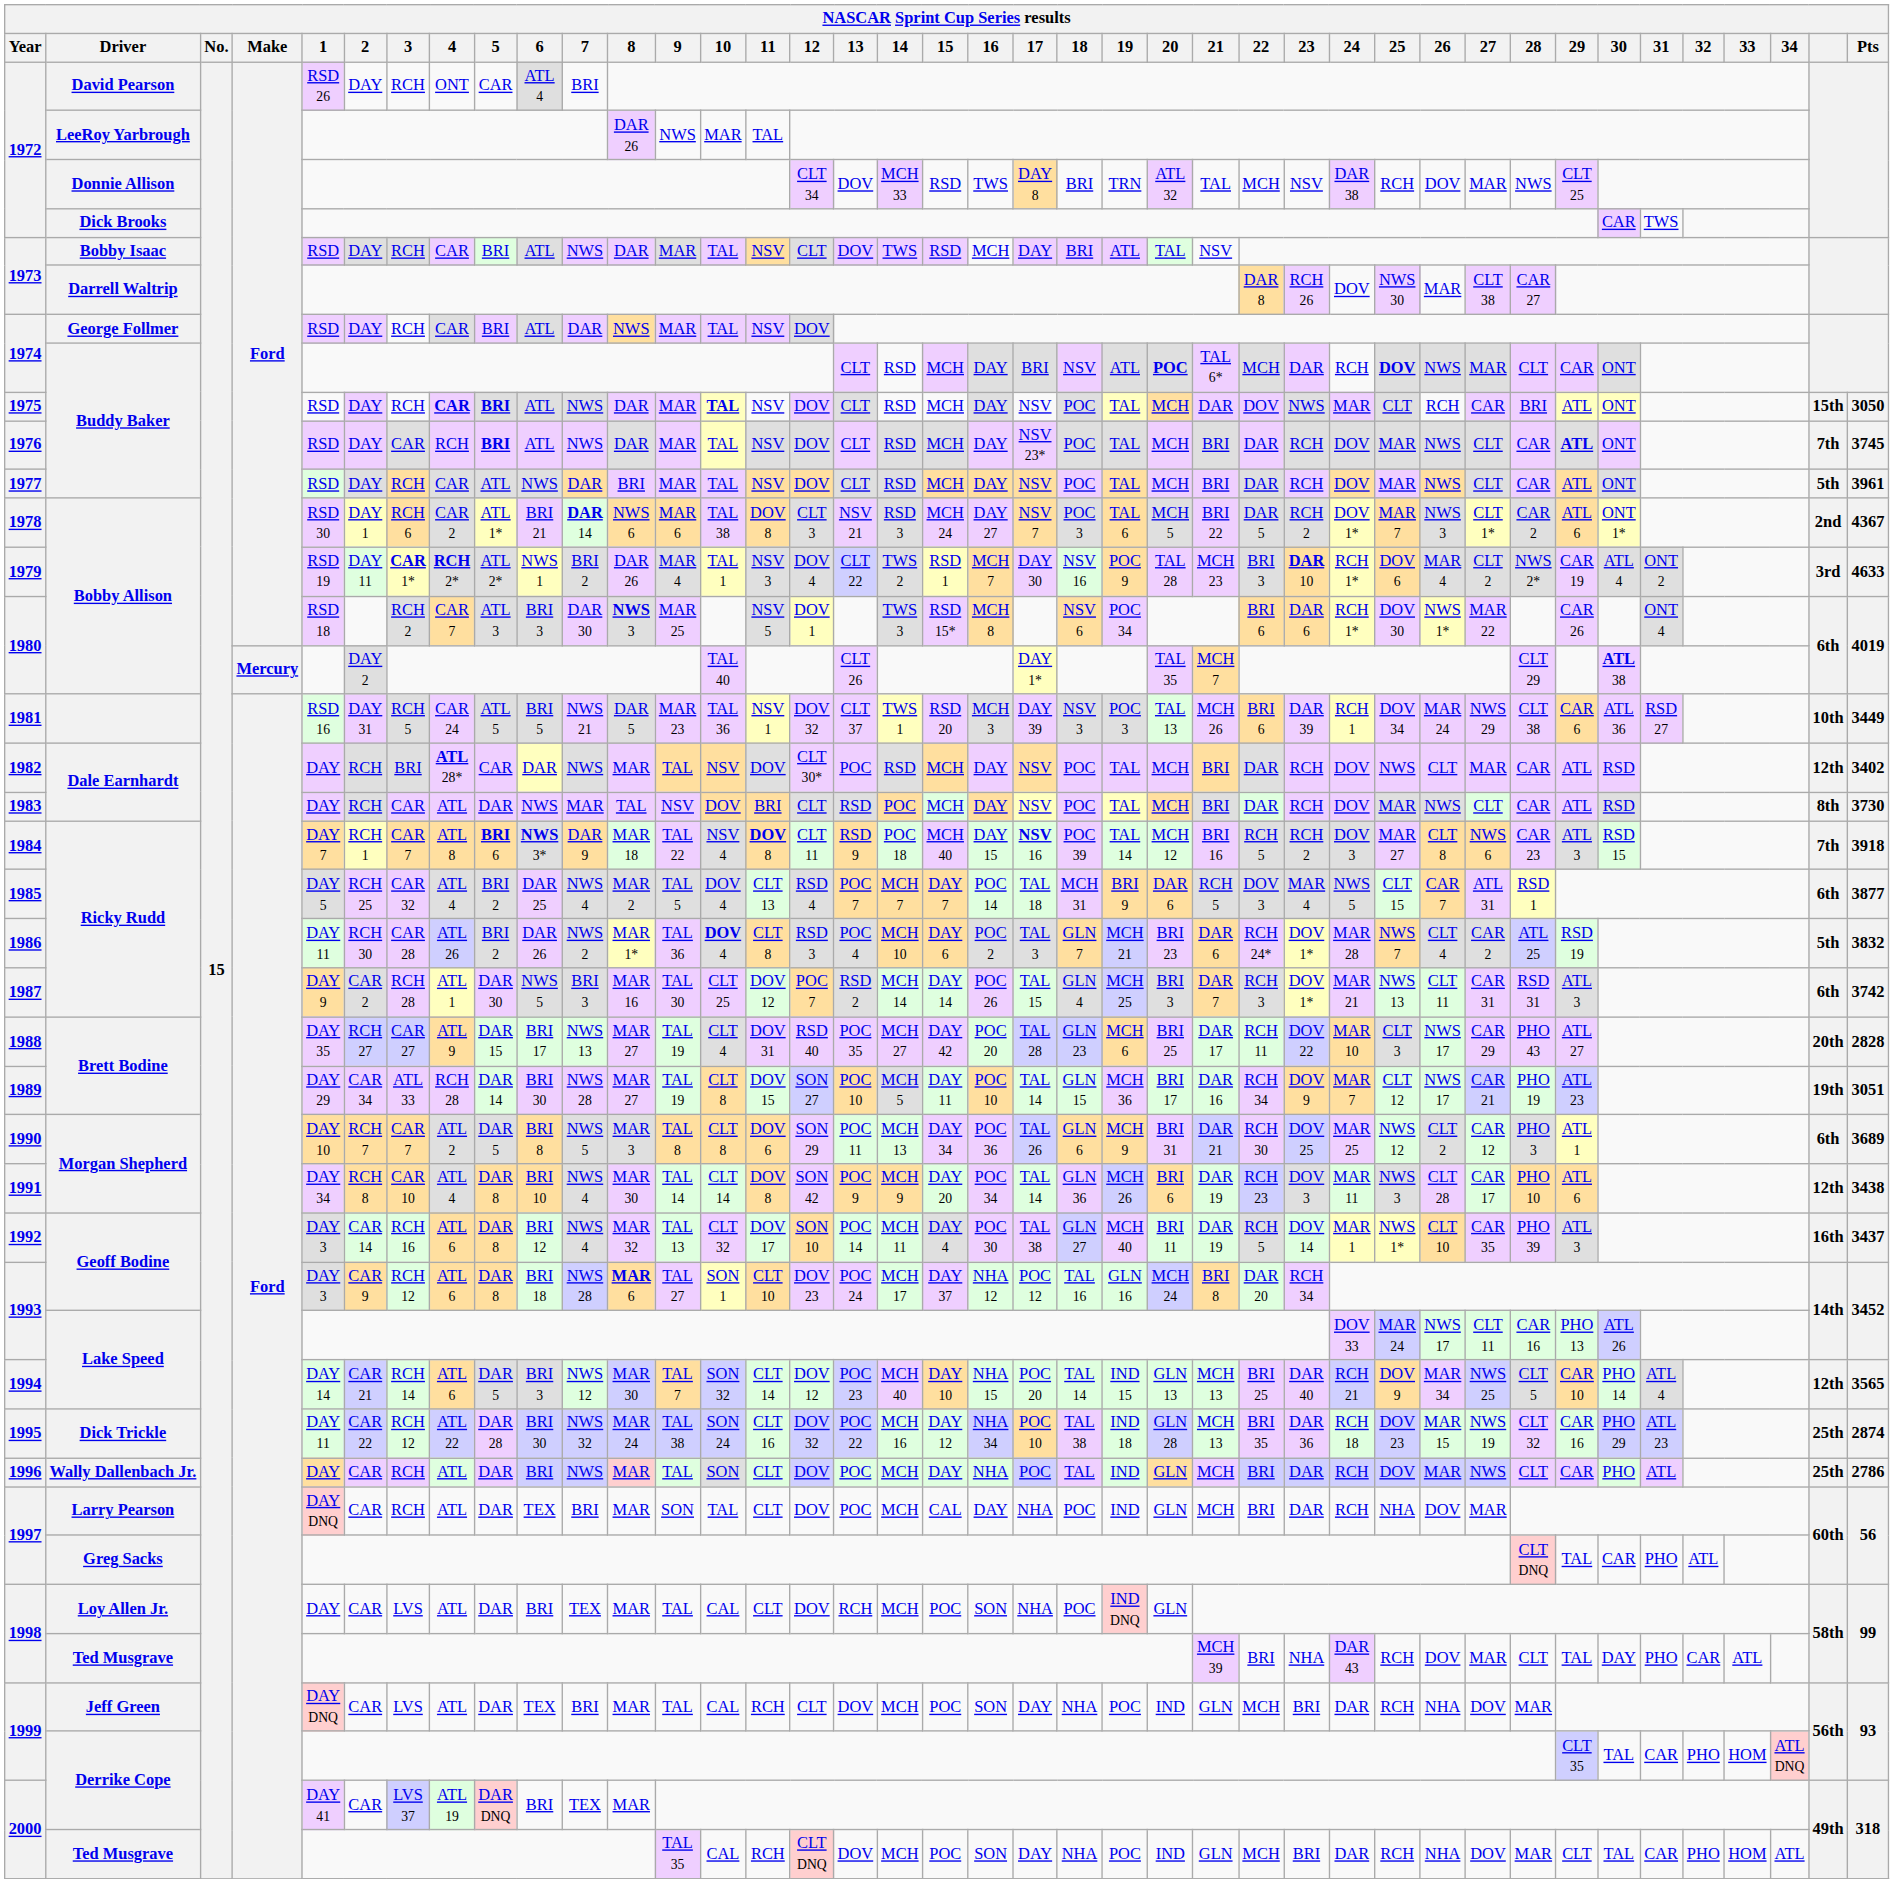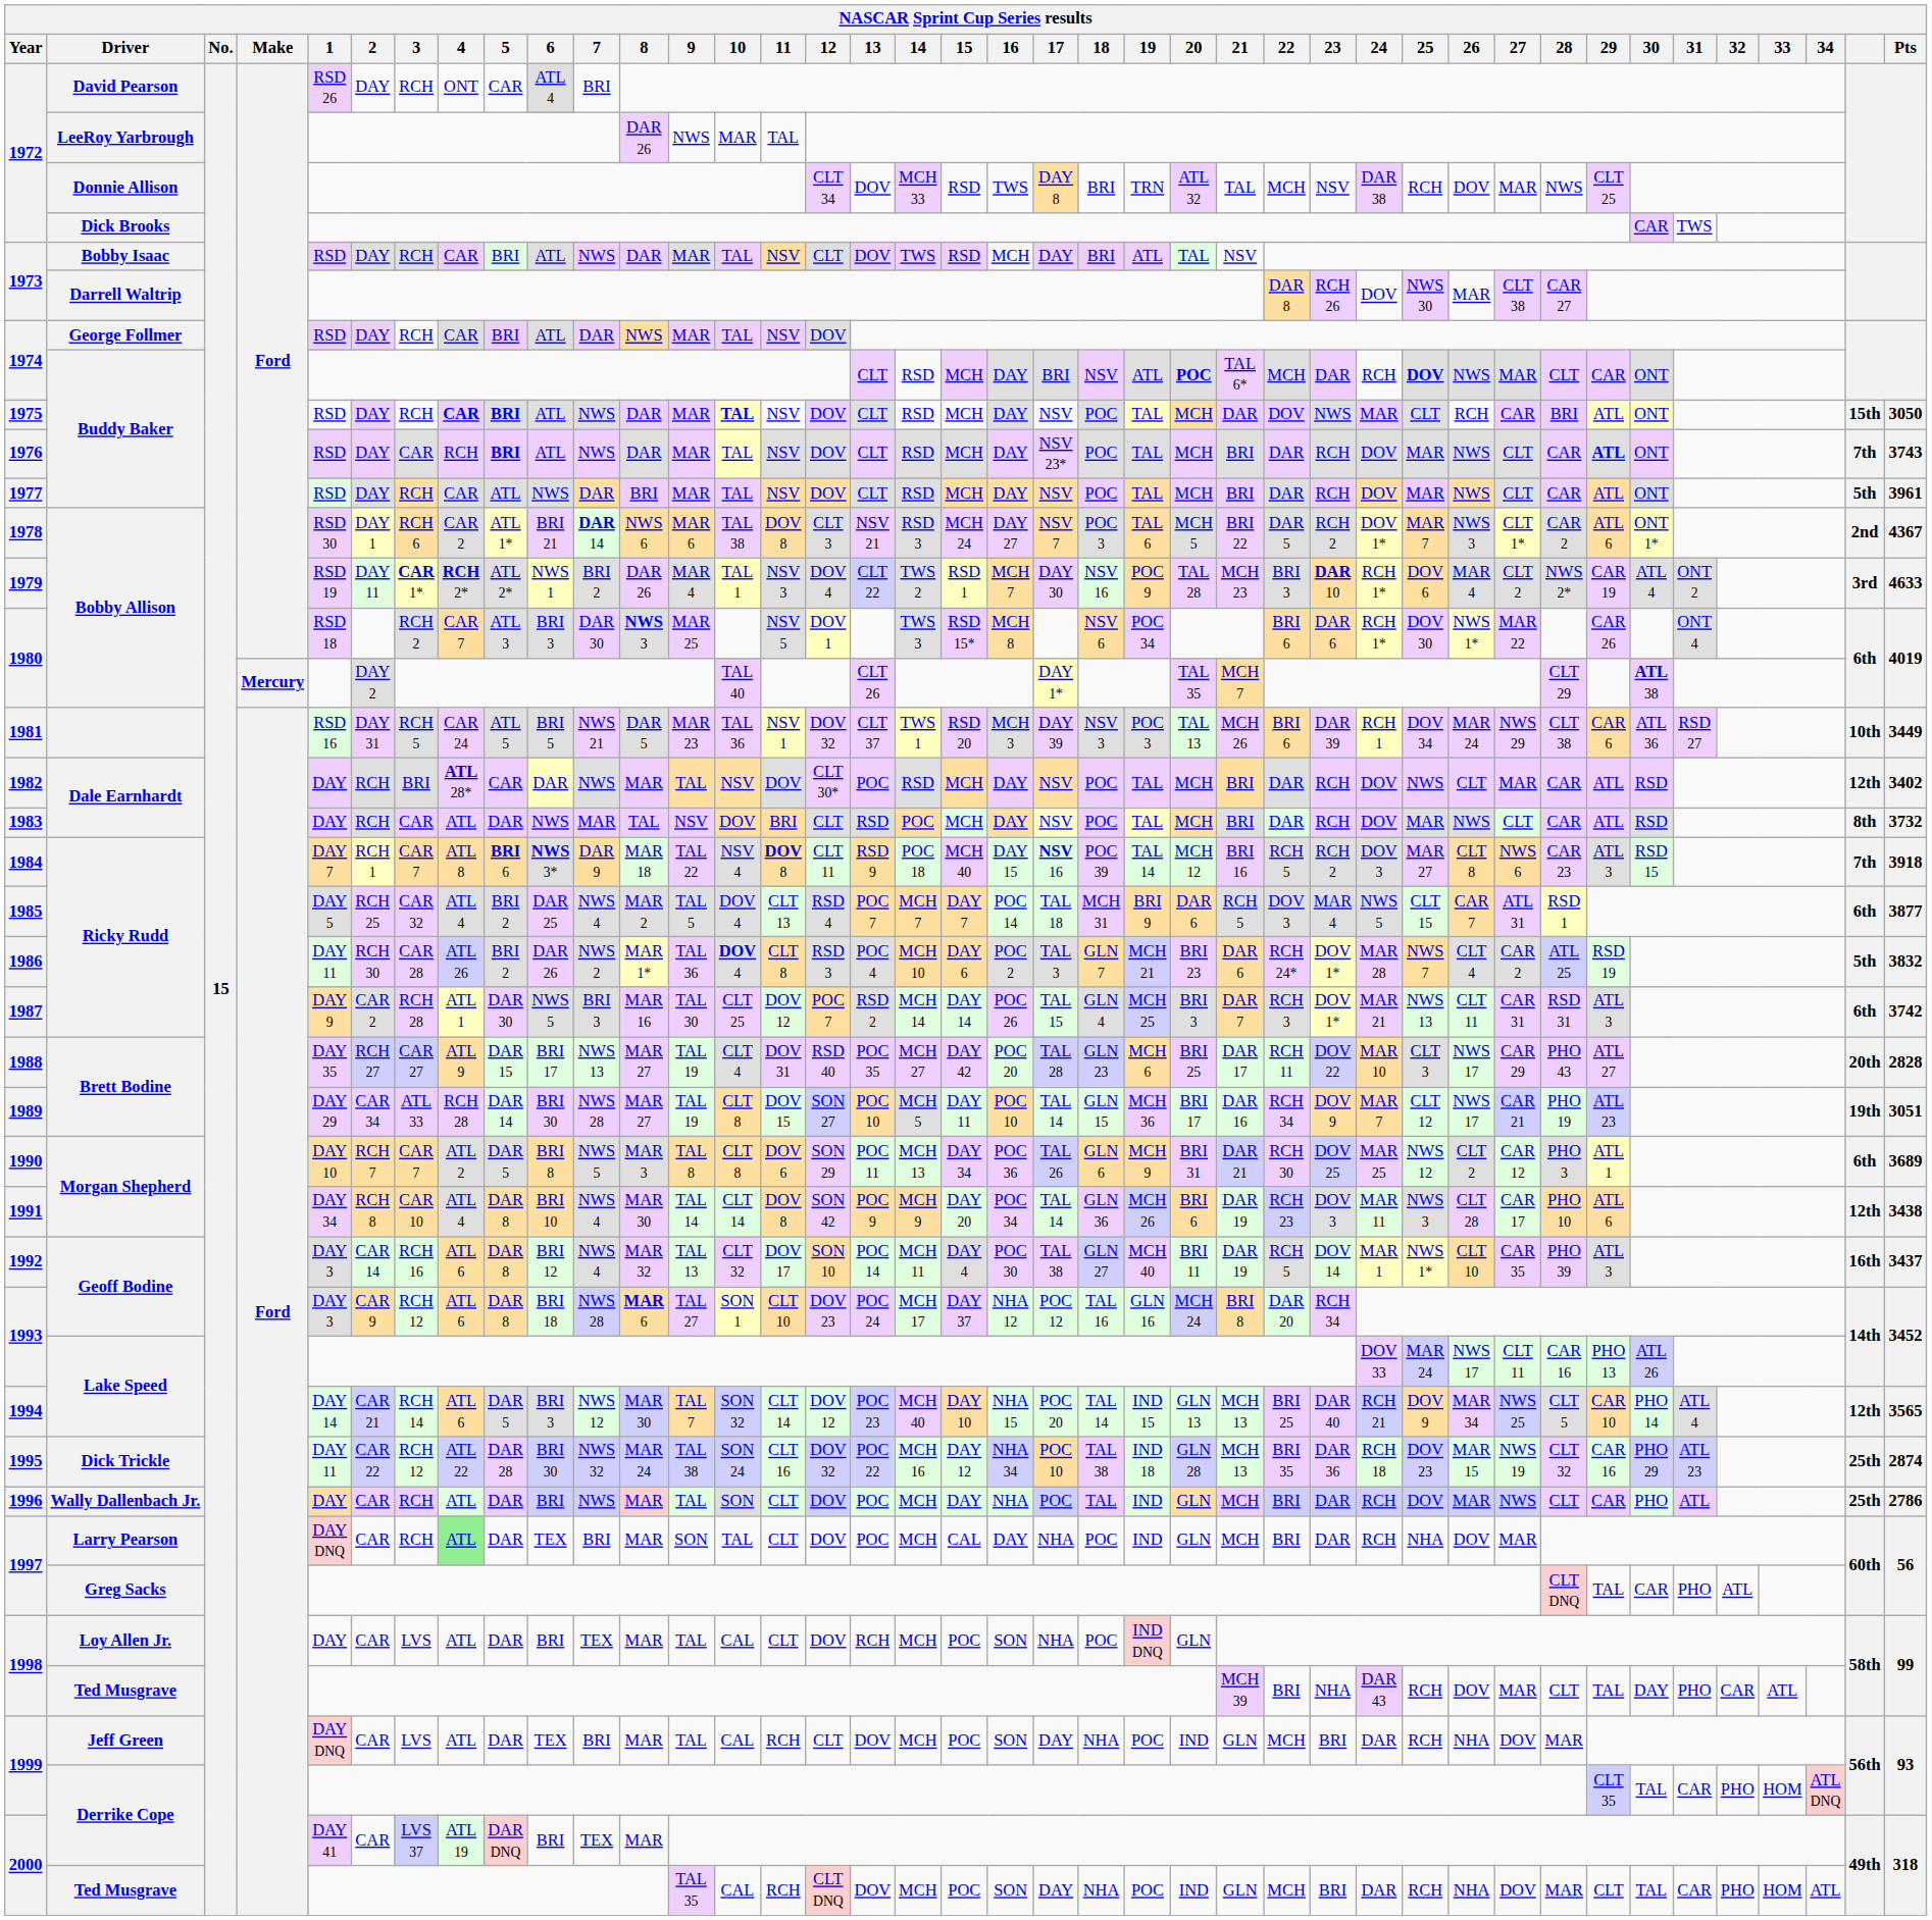1976 | Pts: 3745 -> 3743
1983 | Pts: 3730 -> 3732
1997 / Larry Pearson | 4: no background -> lightgreen background
